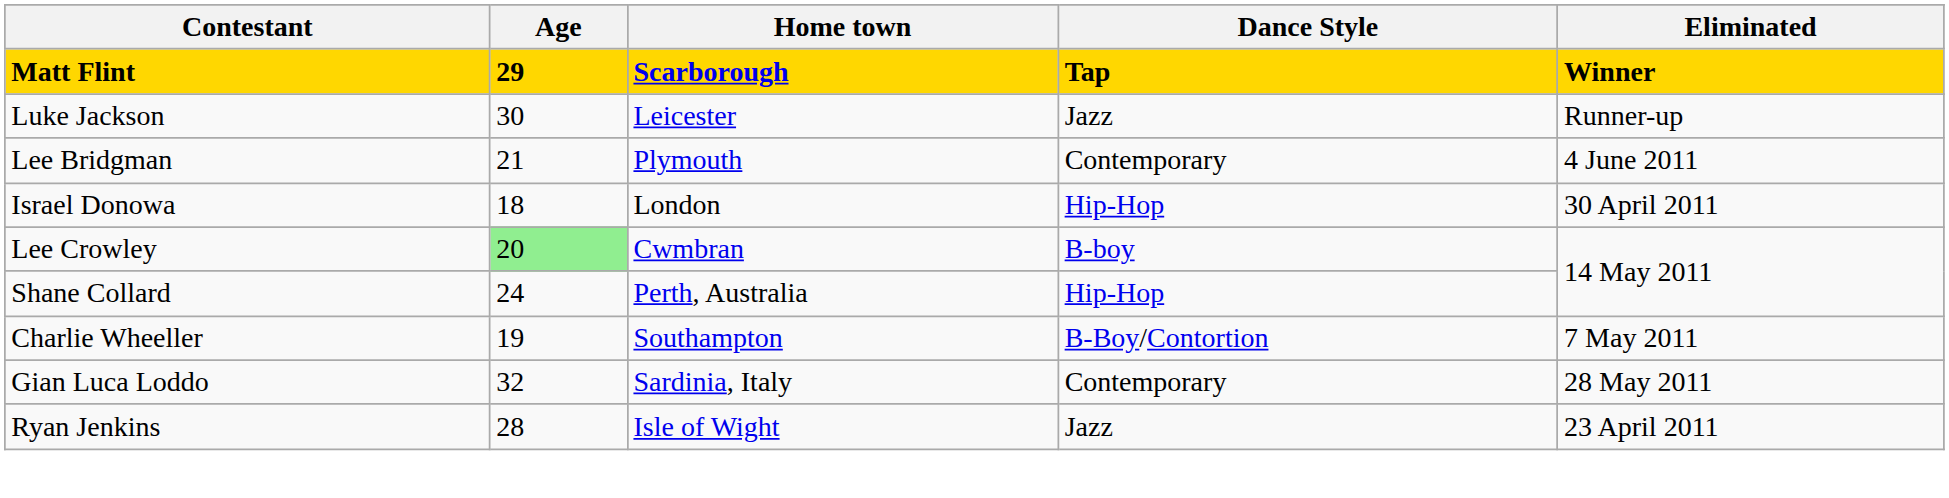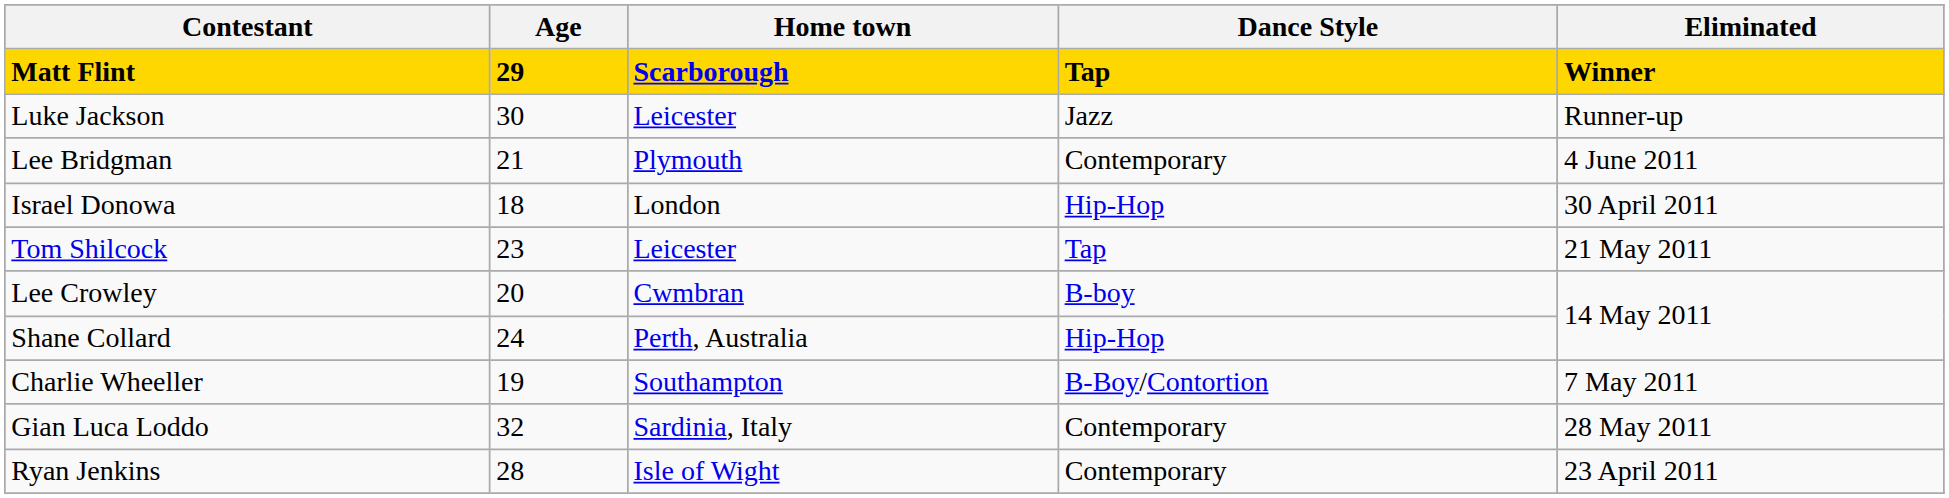+ row: Tom Shilcock | 23 | Leicester | Tap | 21 May 2011
Lee Crowley | Age: lightgreen background -> no background
Ryan Jenkins | Dance Style: Jazz -> Contemporary
